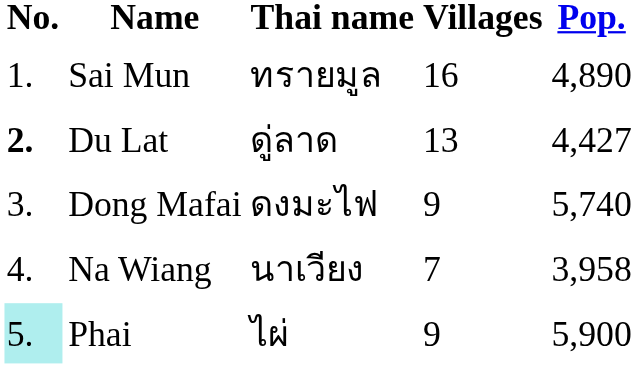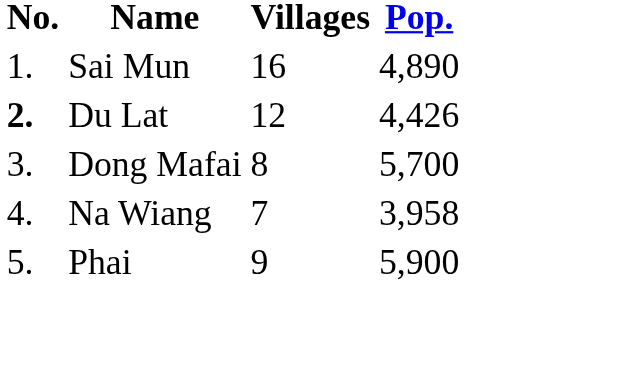- column: Thai name | ทรายมูล | ดู่ลาด | ดงมะไฟ | นาเวียง | ไผ่
Du Lat | Villages: 13 -> 12
Du Lat | Pop.: 4,427 -> 4,426
Dong Mafai | Villages: 9 -> 8
Dong Mafai | Pop.: 5,740 -> 5,700
Phai | No.: paleturquoise background -> no background
